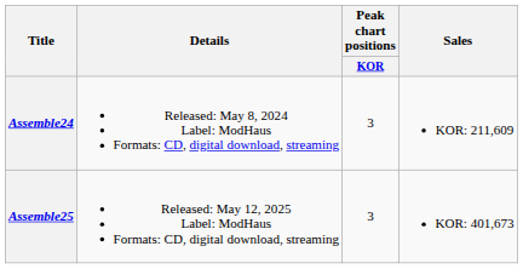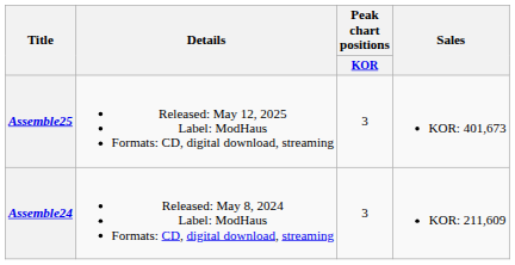rows swapped: Assemble24 <-> Assemble25
